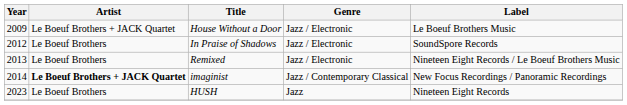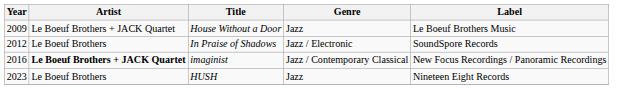House Without a Door | Genre: Jazz / Electronic -> Jazz
- row: 2013 | Le Boeuf Brothers | Remixed | Jazz / Electronic | Nineteen Eight Records / Le Boeuf Brothers Music
imaginist | Year: 2014 -> 2016
